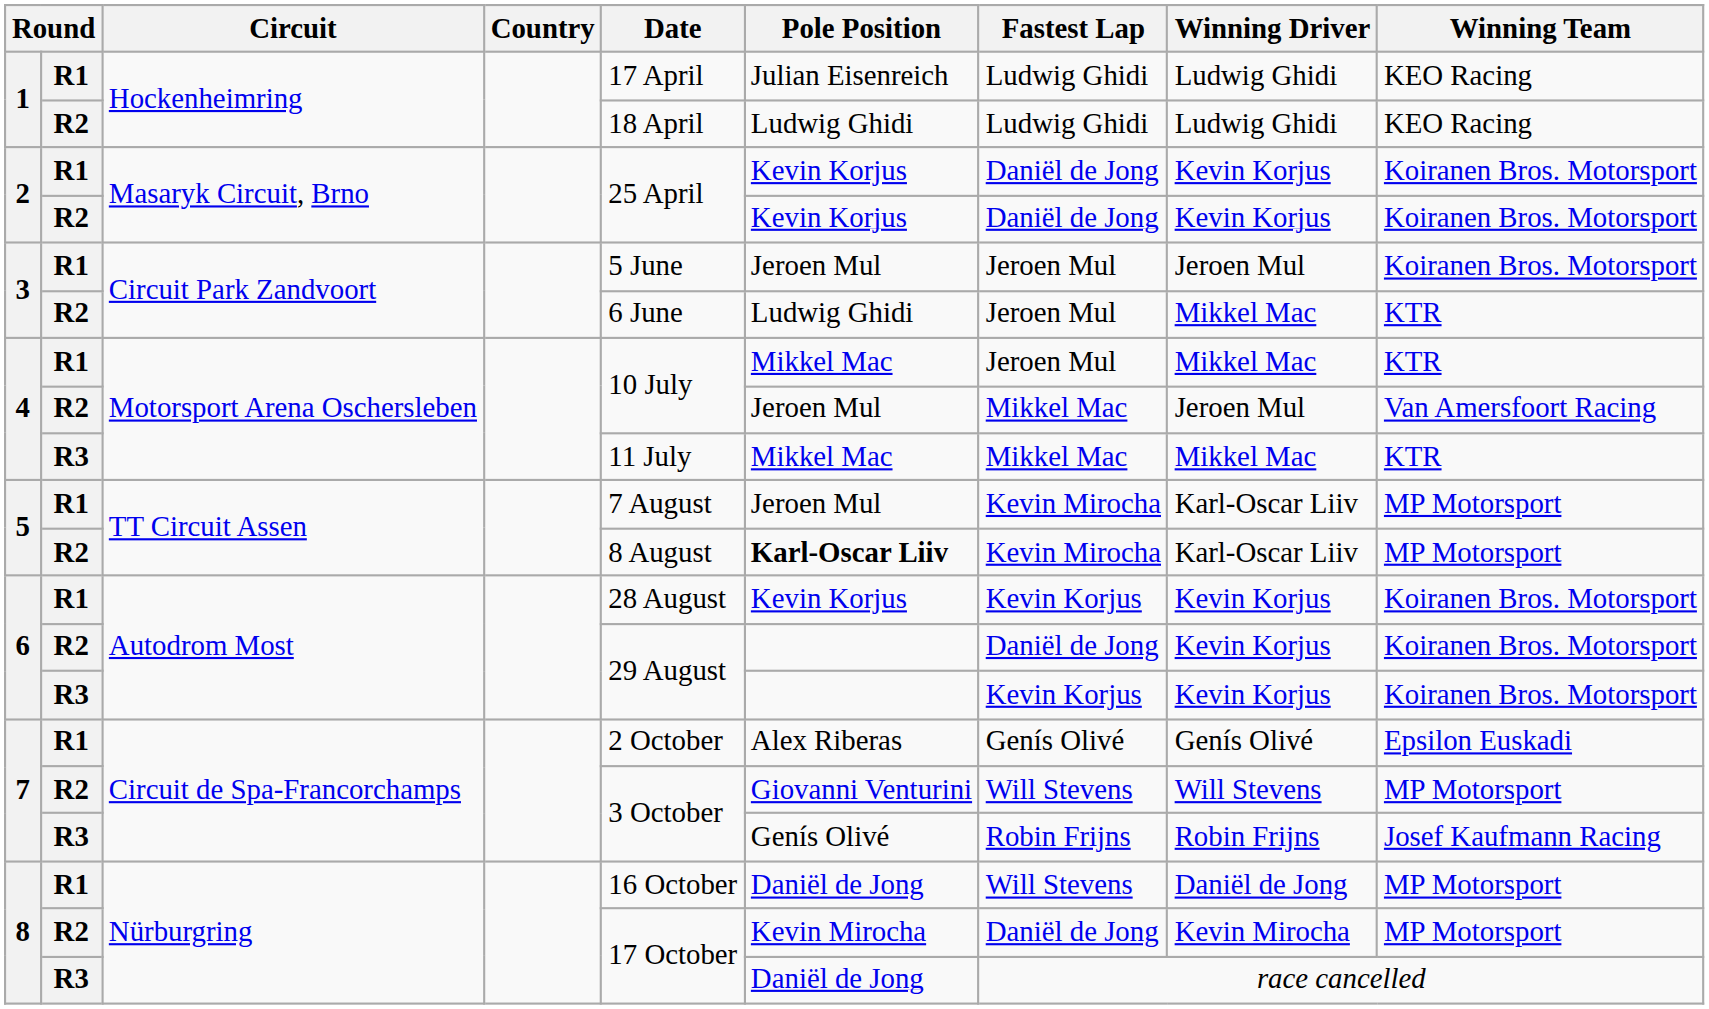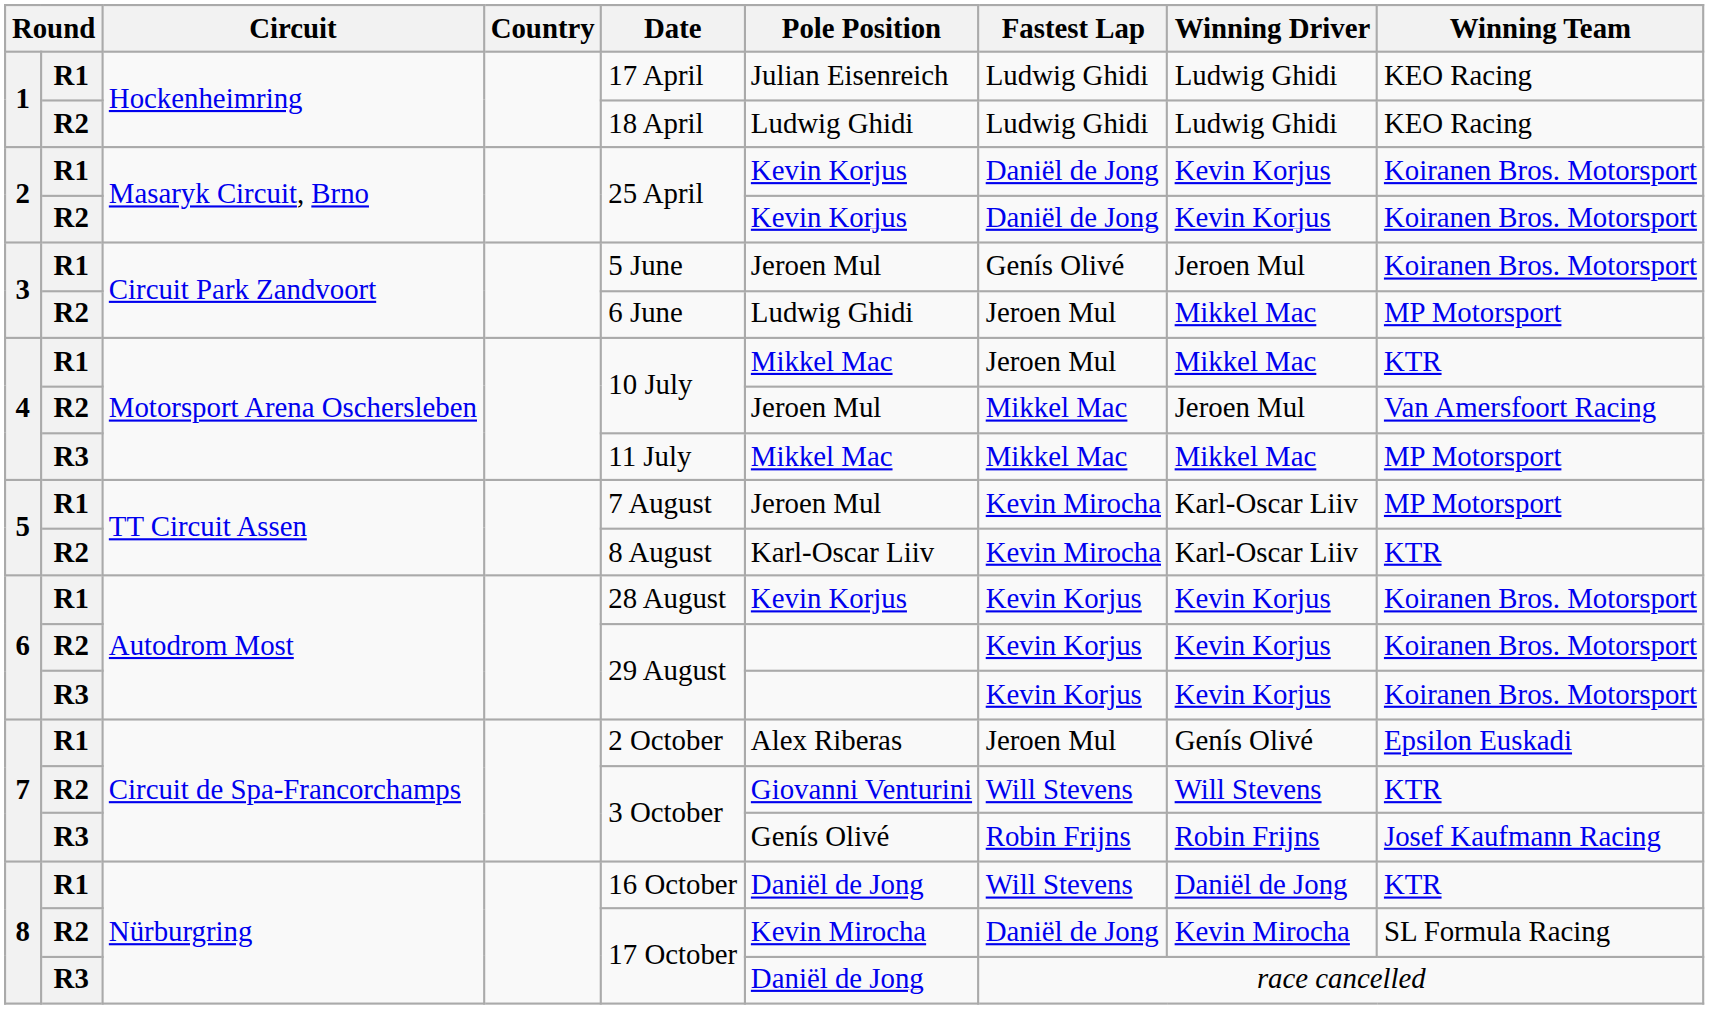3 / R1 | Fastest Lap: Jeroen Mul -> Genís Olivé
3 / R2 | Winning Team: KTR -> MP Motorsport
4 / R3 | Winning Team: KTR -> MP Motorsport
5 / R2 | Pole Position: bold -> normal
5 / R2 | Winning Team: MP Motorsport -> KTR
6 / R2 | Fastest Lap: Daniël de Jong -> Kevin Korjus
7 / R1 | Fastest Lap: Genís Olivé -> Jeroen Mul
7 / R2 | Winning Team: MP Motorsport -> KTR
8 / R1 | Winning Team: MP Motorsport -> KTR
8 / R2 | Winning Team: MP Motorsport -> SL Formula Racing
